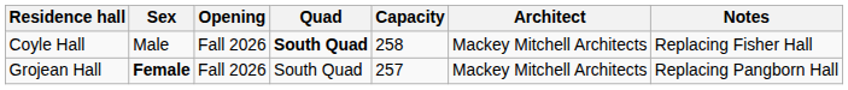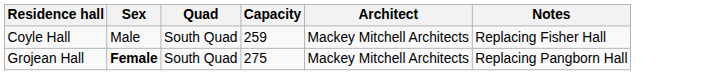- column: Opening | Fall 2026 | Fall 2026
Coyle Hall | Quad: bold -> normal
Coyle Hall | Capacity: 258 -> 259
Grojean Hall | Capacity: 257 -> 275
